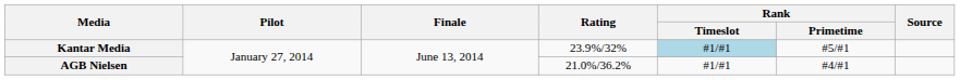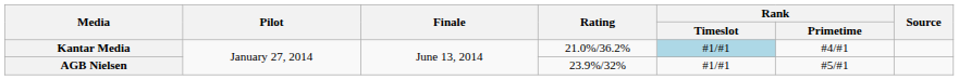Kantar Media | Rating: 23.9%/32% -> 21.0%/36.2%
Kantar Media | Rank / Primetime: #5/#1 -> #4/#1
AGB Nielsen | Rating: 21.0%/36.2% -> 23.9%/32%
AGB Nielsen | Rank / Primetime: #4/#1 -> #5/#1
